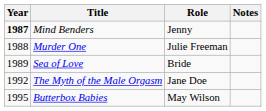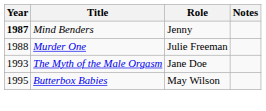- row: 1989 | Sea of Love | Bride
The Myth of the Male Orgasm | Year: 1992 -> 1993
